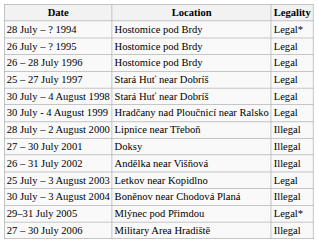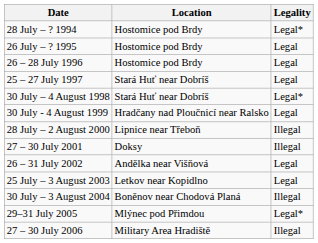30 July – 4 August 1998 | Legality: Legal -> Legal*
26 – 31 July 2002 | Legality: Illegal -> Legal
